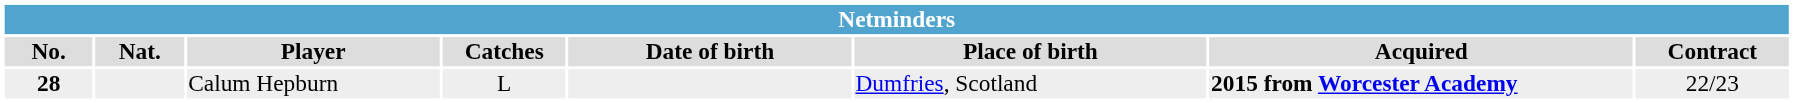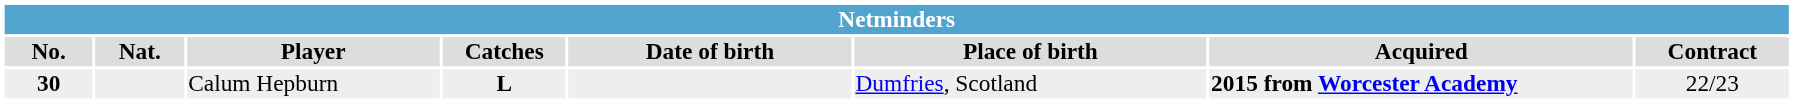Calum Hepburn | No.: 28 -> 30
Calum Hepburn | Catches: normal -> bold
